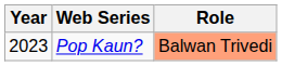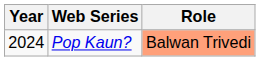Pop Kaun? | Year: 2023 -> 2024
